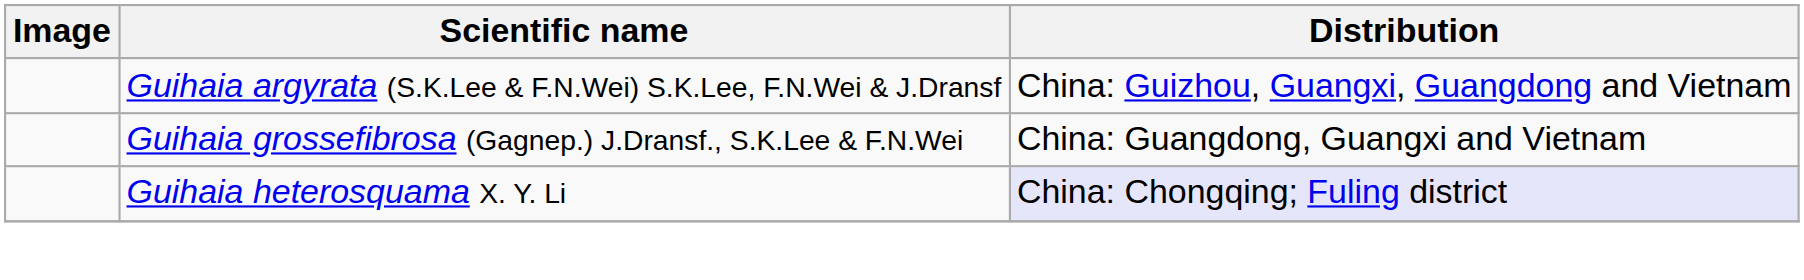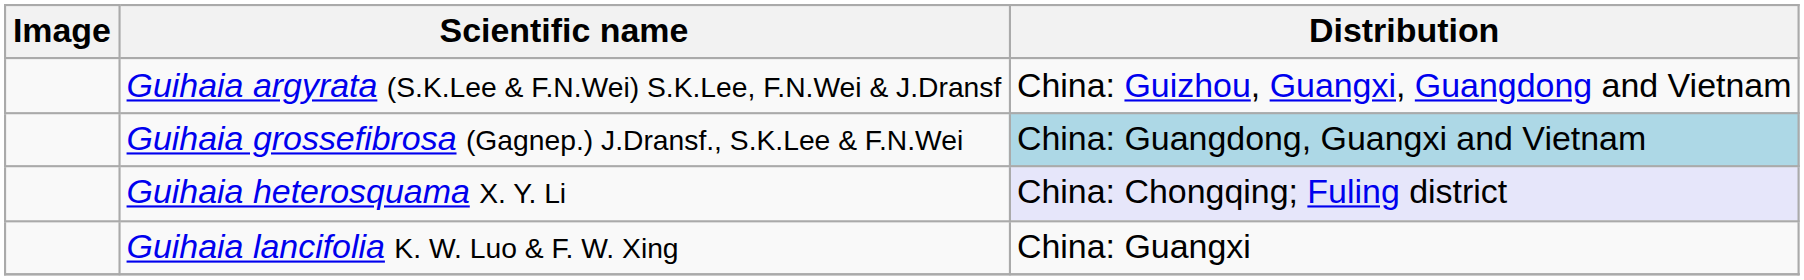Guihaia grossefibrosa (Gagnep.) J.Dransf., S.K.Lee & F.N.Wei | Distribution: no background -> lightblue background
+ row: Guihaia lancifolia K. W. Luo & F. W. Xing | China: Guangxi
